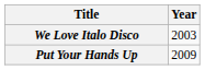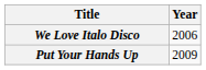We Love Italo Disco | Year: 2003 -> 2006
